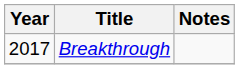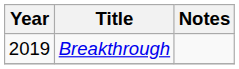Breakthrough | Year: 2017 -> 2019
